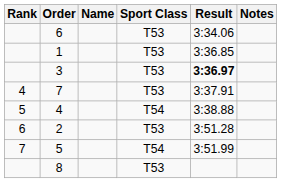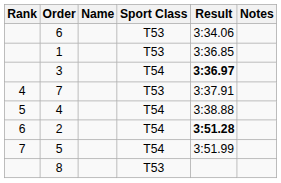3 | Sport Class: T53 -> T54
2 | Sport Class: T53 -> T54
2 | Result: normal -> bold
